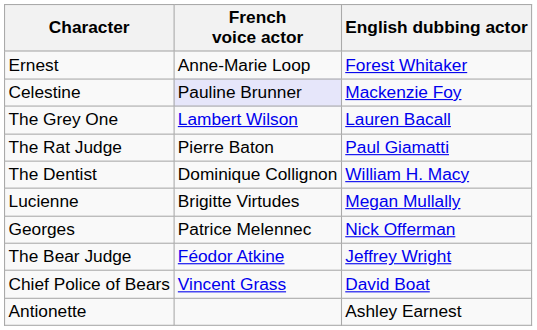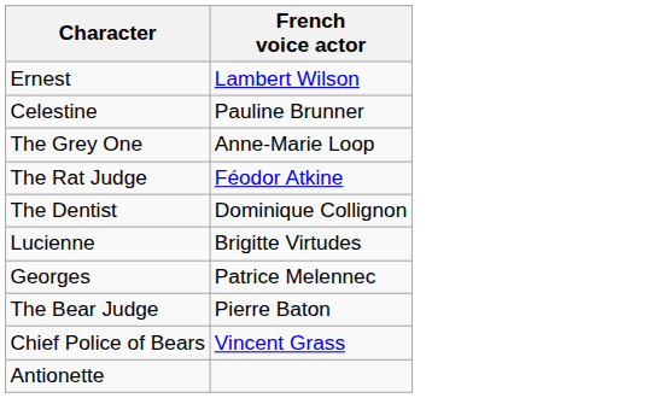- column: English dubbing actor | Forest Whitaker | Mackenzie Foy | Lauren Bacall | Paul Giamatti | William H. Macy | Megan Mullally | Nick Offerman | Jeffrey Wright | David Boat | Ashley Earnest
Ernest | French voice actor: Anne-Marie Loop -> Lambert Wilson
Celestine | French voice actor: lavender background -> no background
The Grey One | French voice actor: Lambert Wilson -> Anne-Marie Loop
The Rat Judge | French voice actor: Pierre Baton -> Féodor Atkine
The Bear Judge | French voice actor: Féodor Atkine -> Pierre Baton
